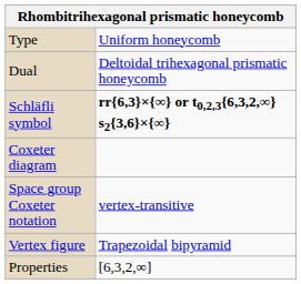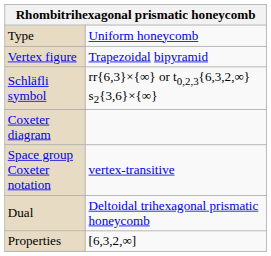rows swapped: Vertex figure <-> Dual
Schläfli symbol | column 2: bold -> normal
